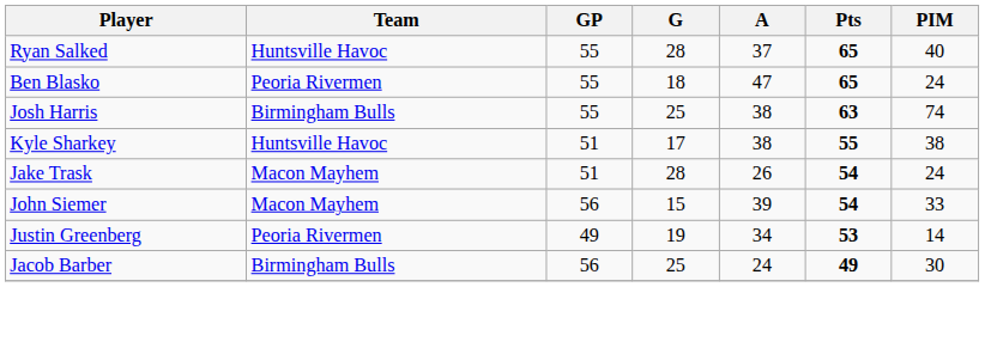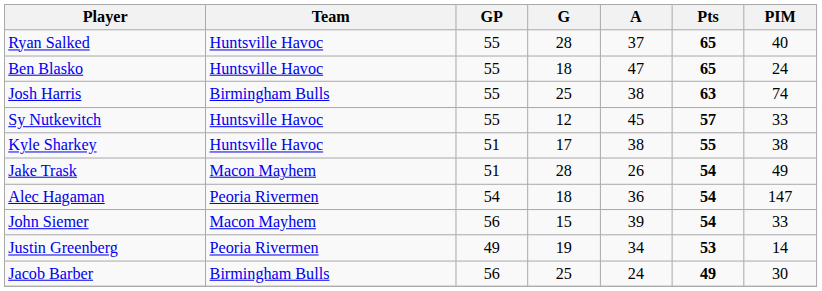Ben Blasko | Team: Peoria Rivermen -> Huntsville Havoc
+ row: Sy Nutkevitch | Huntsville Havoc | 55 | 12 | 45 | 57 | 33
Jake Trask | PIM: 24 -> 49
+ row: Alec Hagaman | Peoria Rivermen | 54 | 18 | 36 | 54 | 147
